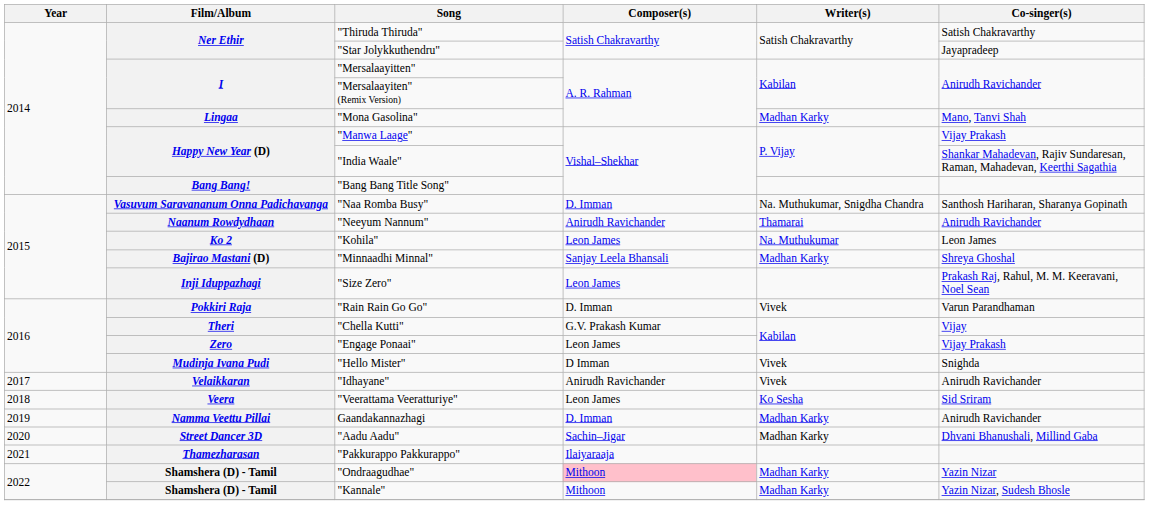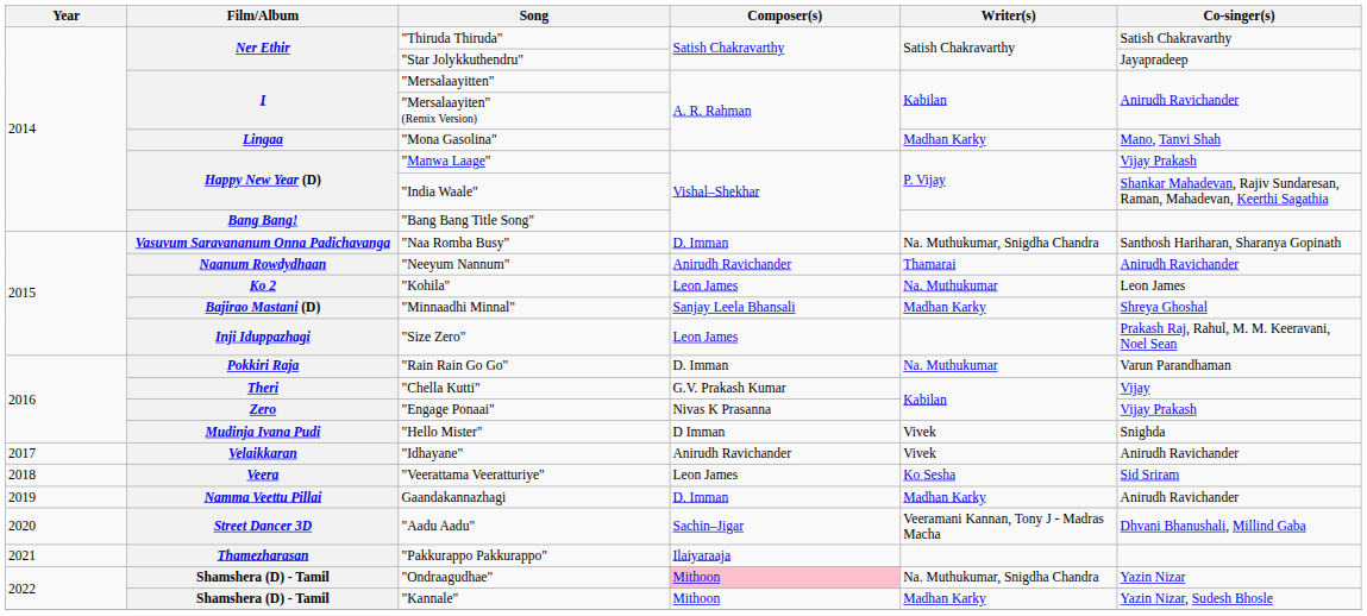"Rain Rain Go Go" | Writer(s): Vivek -> Na. Muthukumar
"Engage Ponaai" | Composer(s): Leon James -> Nivas K Prasanna
"Aadu Aadu" | Writer(s): Madhan Karky -> Veeramani Kannan, Tony J - Madras Macha
"Ondraagudhae" | Writer(s): Madhan Karky -> Na. Muthukumar, Snigdha Chandra
